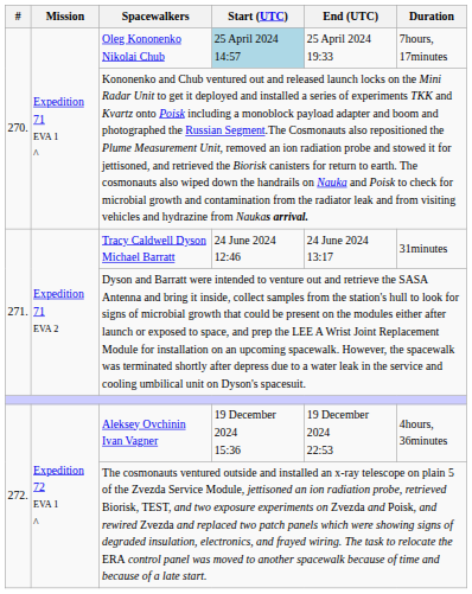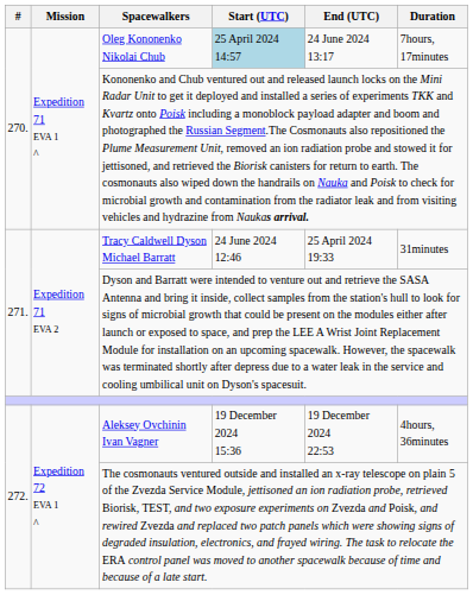Oleg Kononenko Nikolai Chub | End (UTC): 25 April 2024 19:33 -> 24 June 2024 13:17
Tracy Caldwell Dyson Michael Barratt | End (UTC): 24 June 2024 13:17 -> 25 April 2024 19:33
